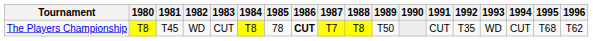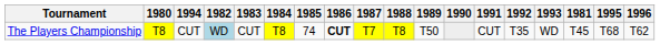columns swapped: 1981 <-> 1994
The Players Championship | 1982: no background -> lightblue background
The Players Championship | 1985: 78 -> 74
